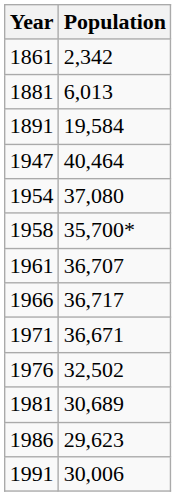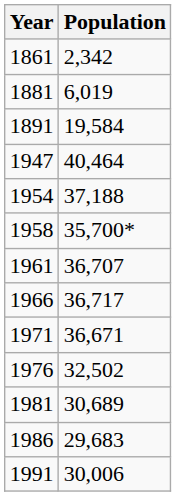1881 | Population: 6,013 -> 6,019
1954 | Population: 37,080 -> 37,188
1986 | Population: 29,623 -> 29,683
